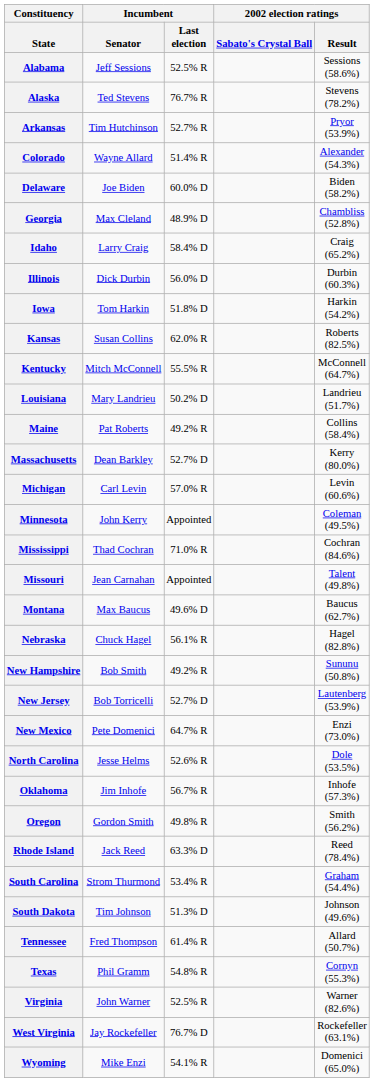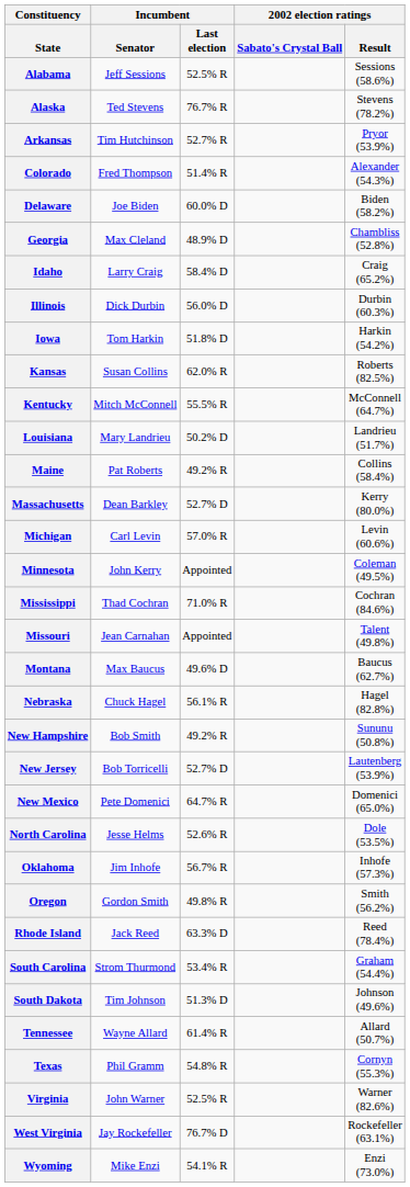Colorado | Incumbent / Senator: Wayne Allard -> Fred Thompson
New Mexico | 2002 election ratings / Result: Enzi (73.0%) -> Domenici (65.0%)
Tennessee | Incumbent / Senator: Fred Thompson -> Wayne Allard
Wyoming | 2002 election ratings / Result: Domenici (65.0%) -> Enzi (73.0%)
